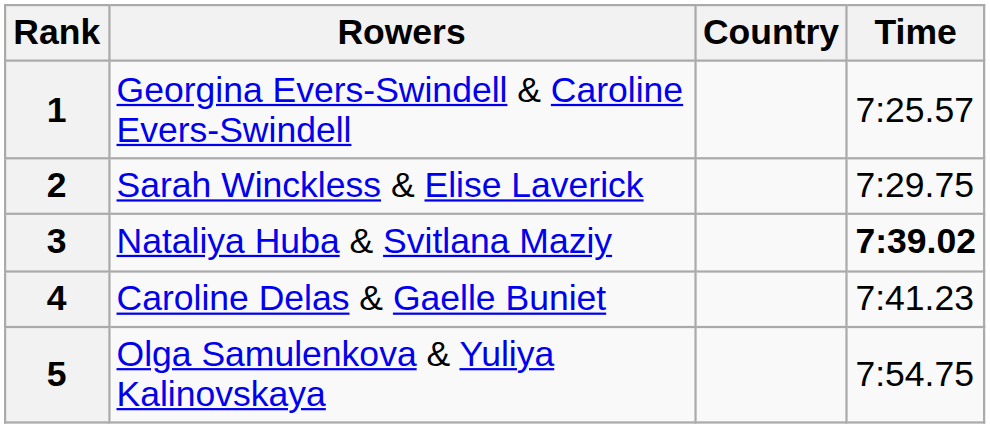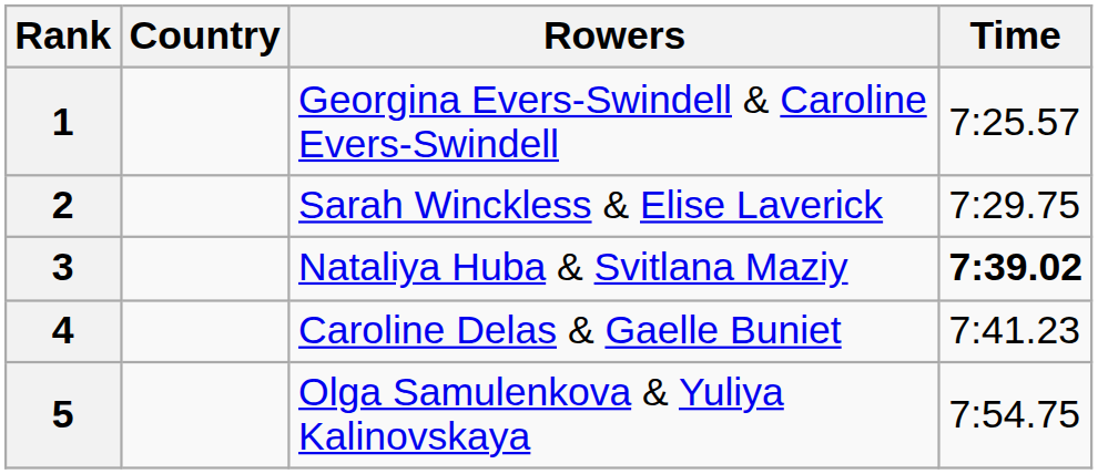columns swapped: Rowers <-> Country
